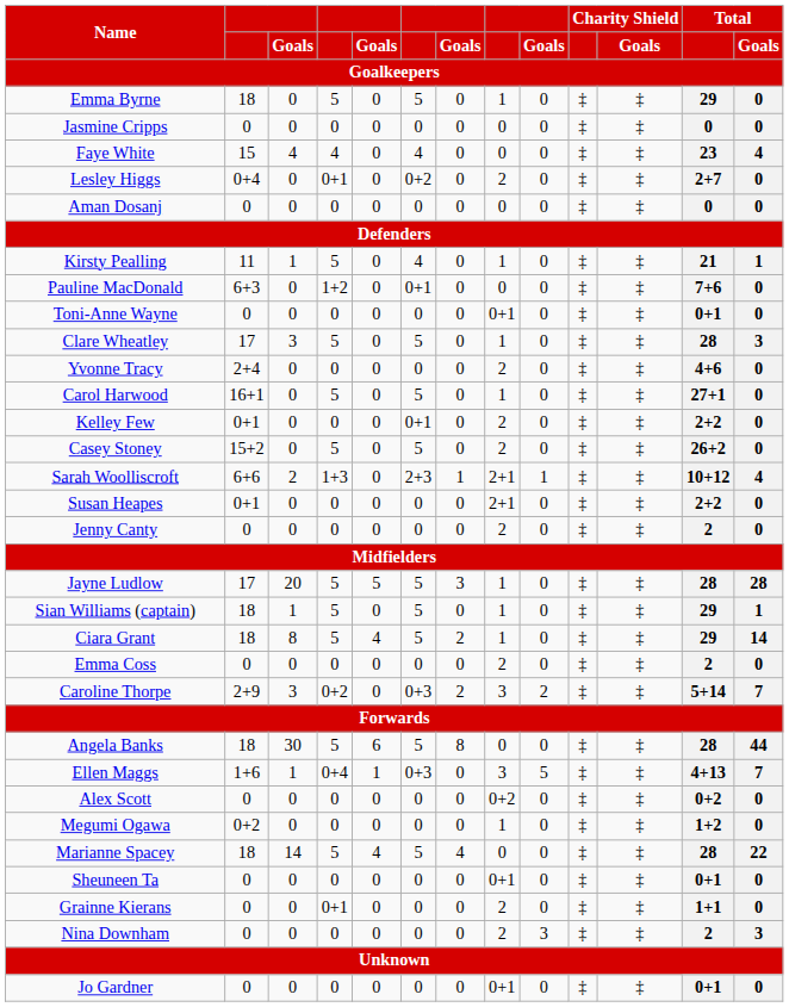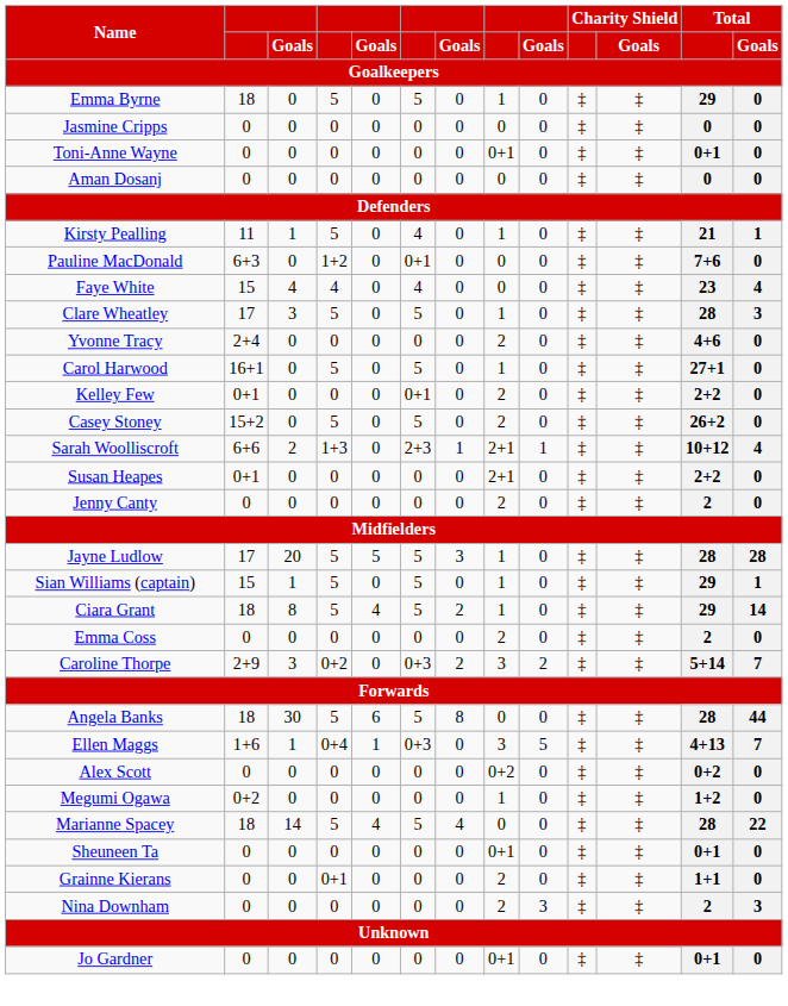rows swapped: Toni-Anne Wayne <-> Faye White
- row: Lesley Higgs | 0+4 | 0 | 0+1 | 0 | 0+2 | 0 | 2 | 0 | ‡ | ‡ | 2+7 | 0
Sian Williams (captain) | column 2: 18 -> 15
